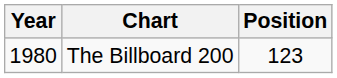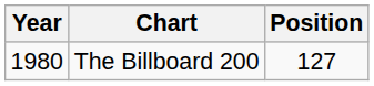The Billboard 200 | Position: 123 -> 127
